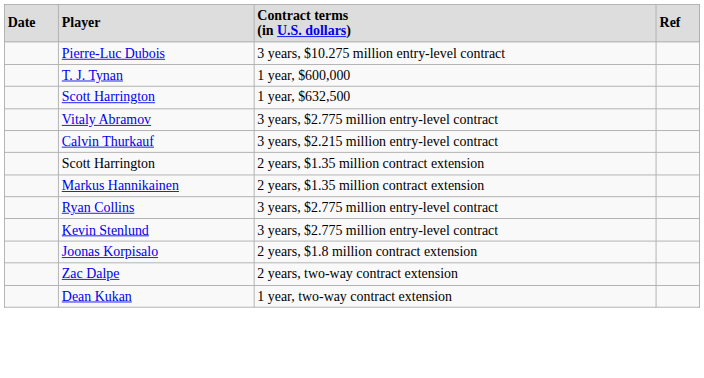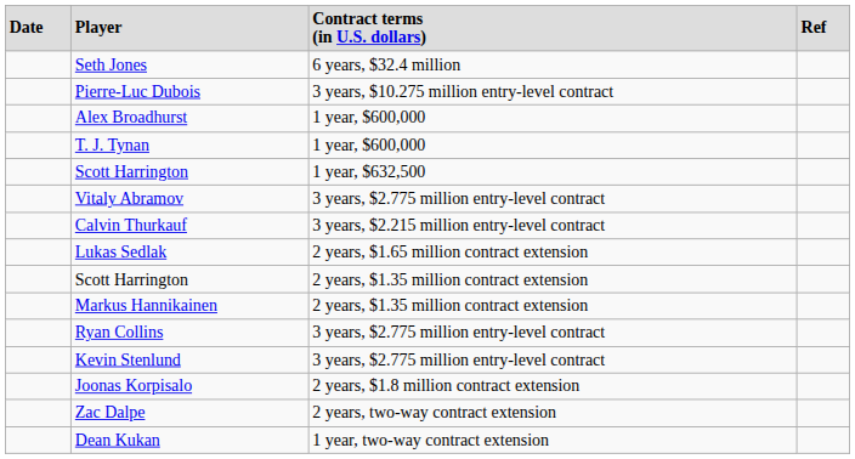+ row: Seth Jones | 6 years, $32.4 million
+ row: Alex Broadhurst | 1 year, $600,000
+ row: Lukas Sedlak | 2 years, $1.65 million contract extension
